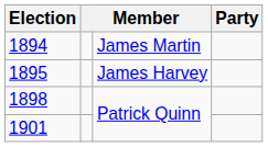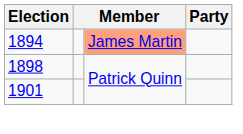1894 | column 3: no background -> lightsalmon background
- row: 1895 | James Harvey
